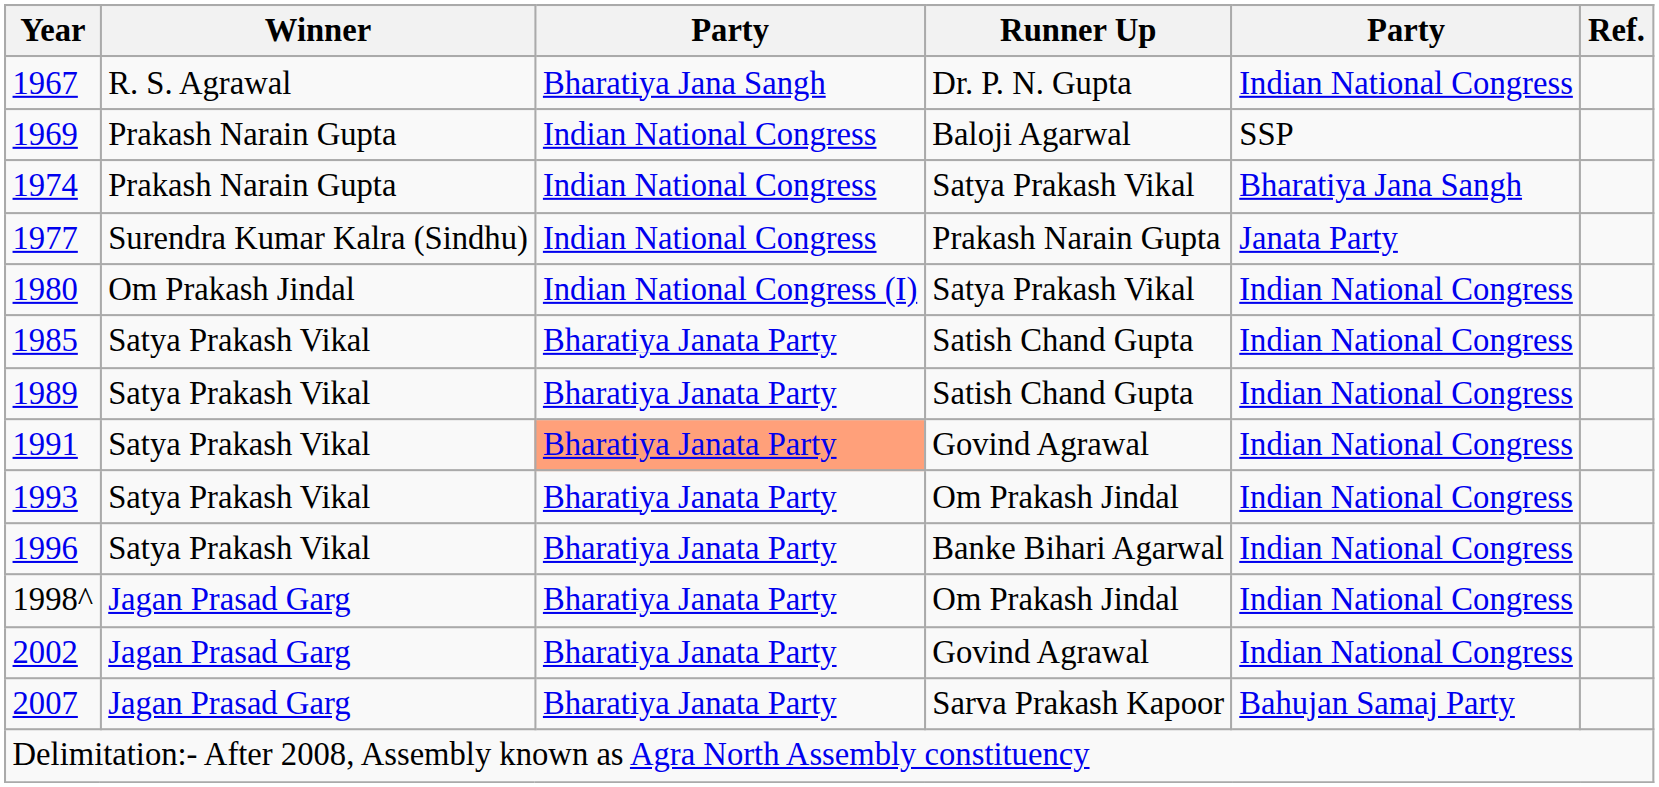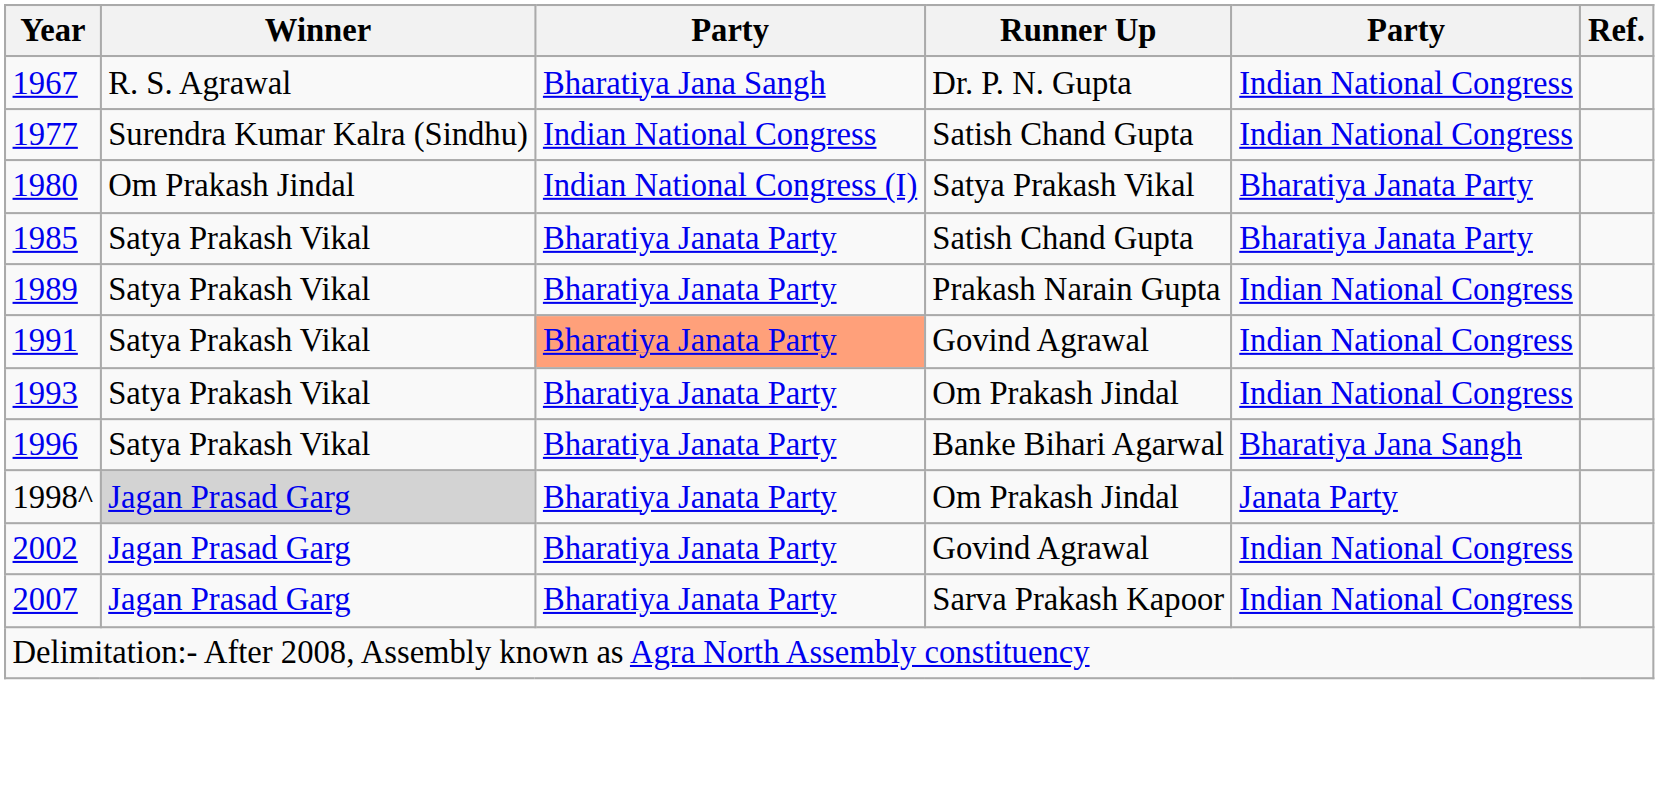- row: 1969 | Prakash Narain Gupta | Indian National Congress | Baloji Agarwal | SSP
- row: 1974 | Prakash Narain Gupta | Indian National Congress | Satya Prakash Vikal | Bharatiya Jana Sangh
1977 | Runner Up: Prakash Narain Gupta -> Satish Chand Gupta
1977 | column 5: Janata Party -> Indian National Congress
1980 | column 5: Indian National Congress -> Bharatiya Janata Party
1985 | column 5: Indian National Congress -> Bharatiya Janata Party
1989 | Runner Up: Satish Chand Gupta -> Prakash Narain Gupta
1996 | column 5: Indian National Congress -> Bharatiya Jana Sangh
1998^ | Winner: no background -> lightgrey background
1998^ | column 5: Indian National Congress -> Janata Party
2007 | column 5: Bahujan Samaj Party -> Indian National Congress
